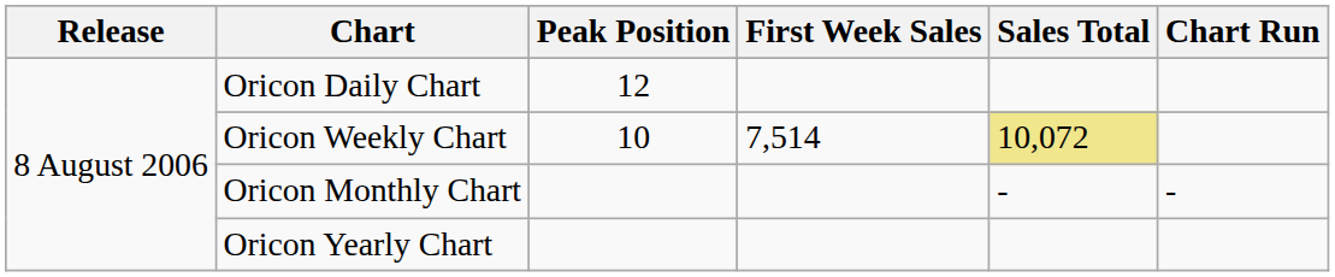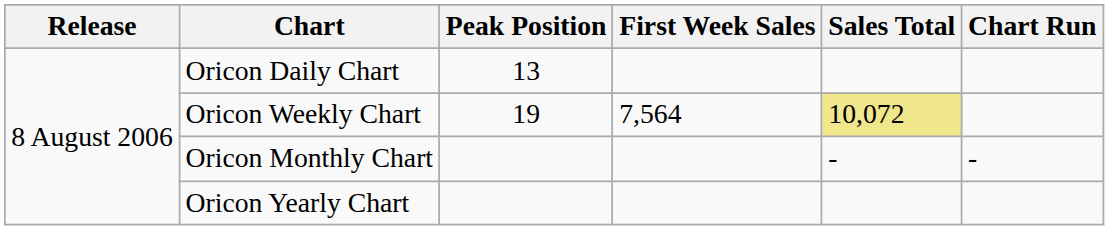Oricon Daily Chart | Peak Position: 12 -> 13
Oricon Weekly Chart | Peak Position: 10 -> 19
Oricon Weekly Chart | First Week Sales: 7,514 -> 7,564
